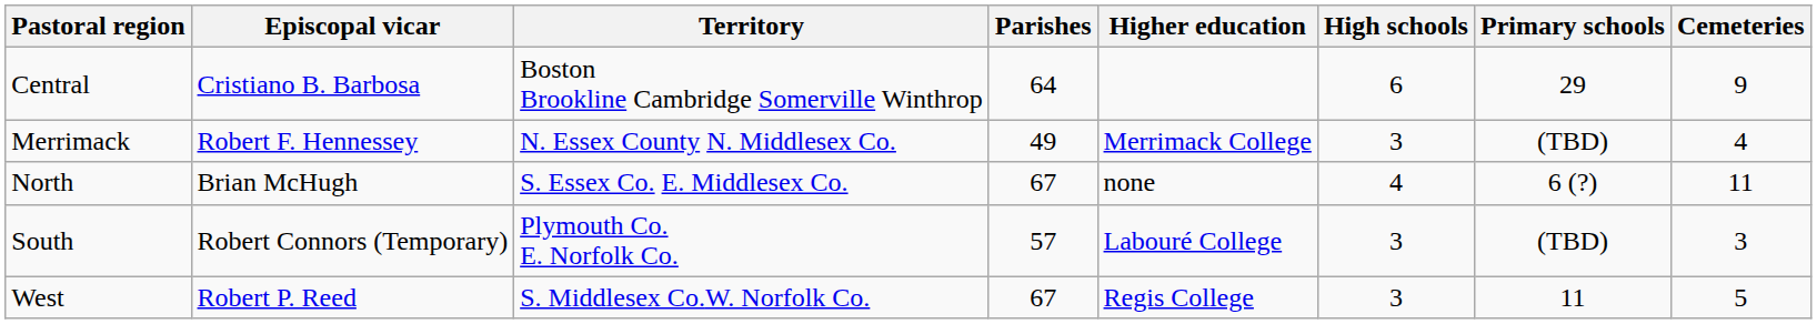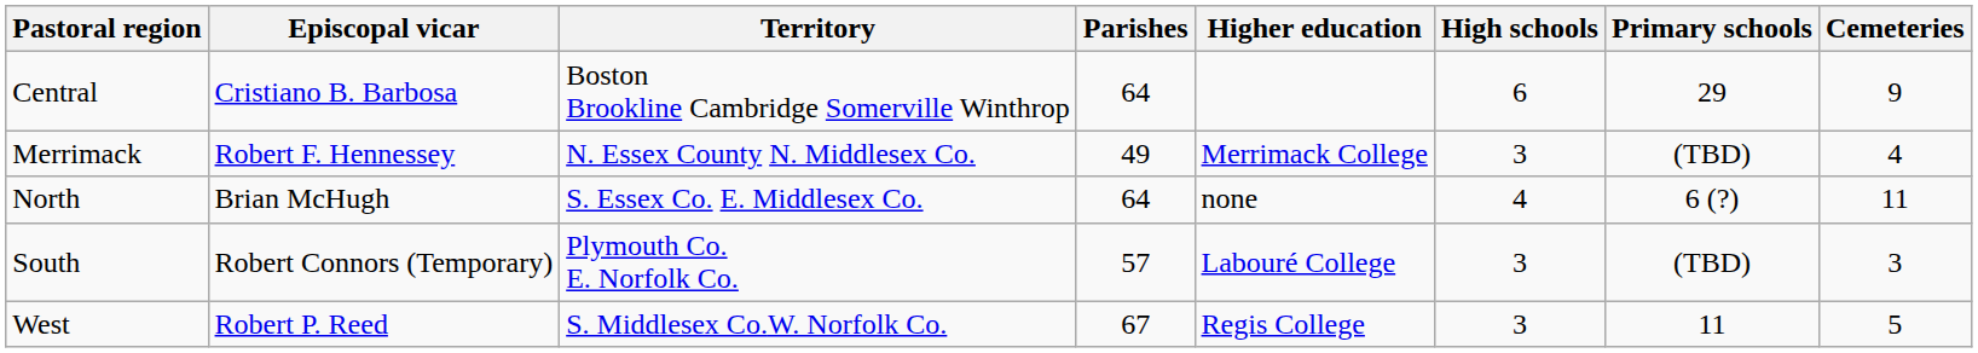North | Parishes: 67 -> 64
